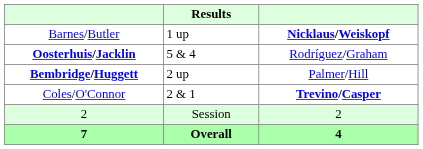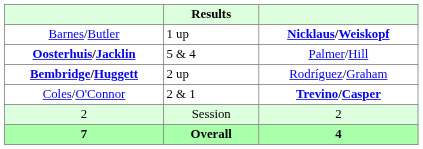Oosterhuis/Jacklin | column 3: Rodríguez/Graham -> Palmer/Hill
Bembridge/Huggett | column 3: Palmer/Hill -> Rodríguez/Graham
